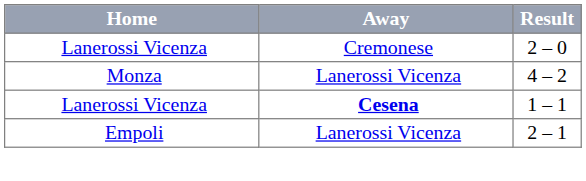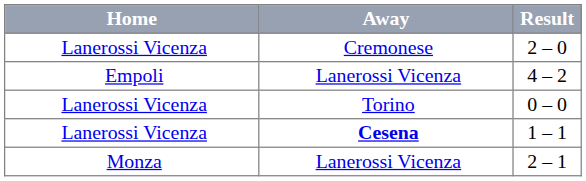4 – 2 | Home: Monza -> Empoli
+ row: Lanerossi Vicenza | Torino | 0 – 0
2 – 1 | Home: Empoli -> Monza
